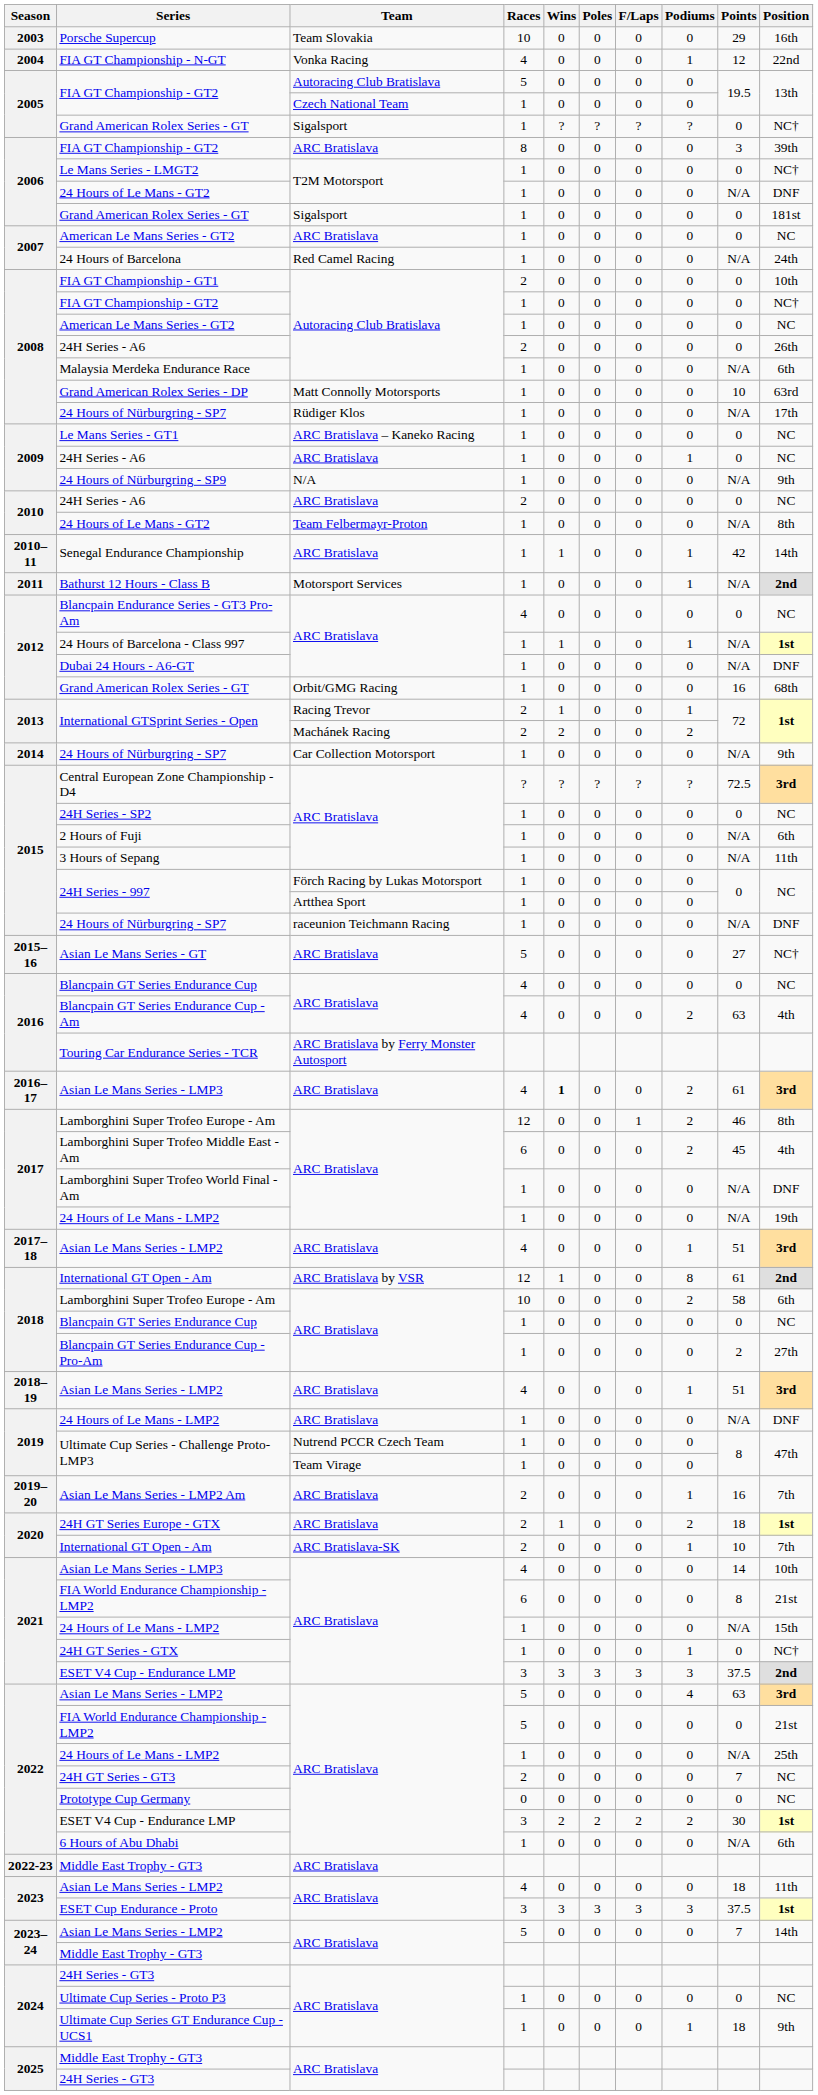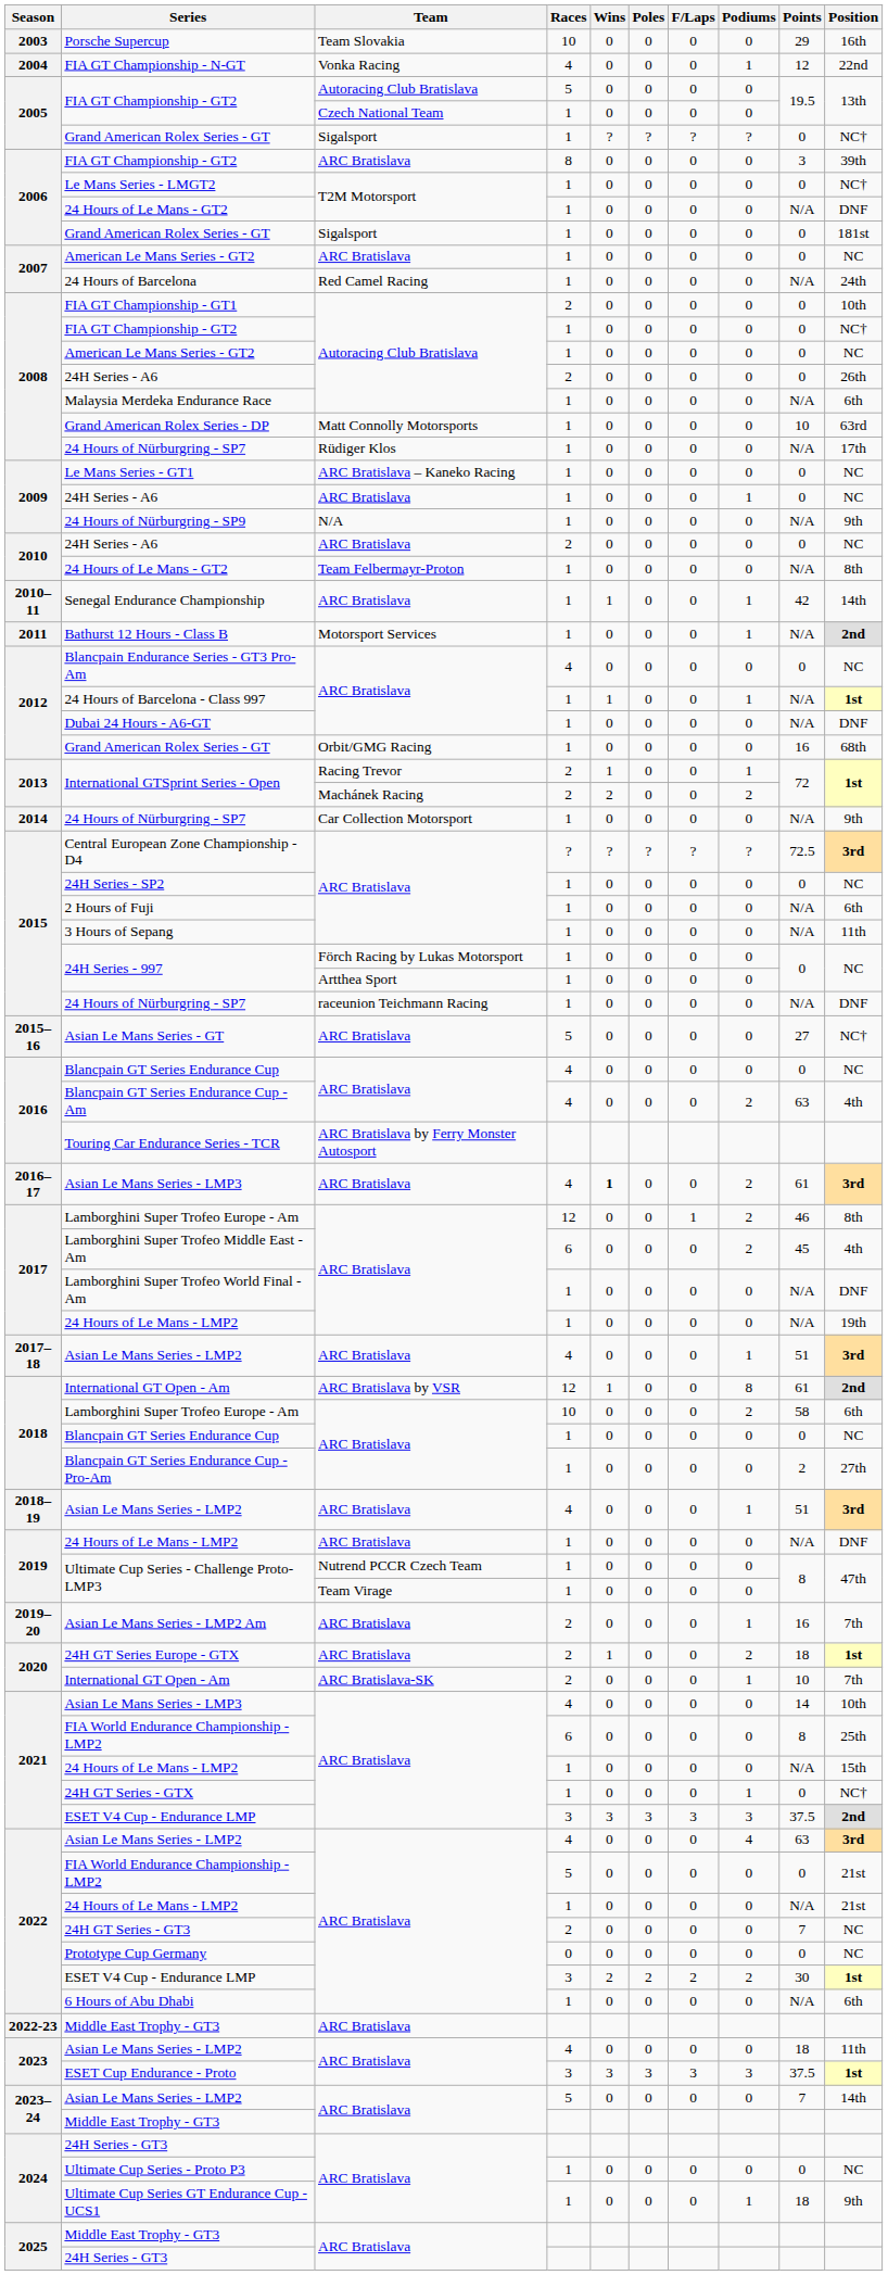2021 / FIA World Endurance Championship - LMP2 | Position: 21st -> 25th
2022 / Asian Le Mans Series - LMP2 | Races: 5 -> 4
2022 / 24 Hours of Le Mans - LMP2 | Position: 25th -> 21st
